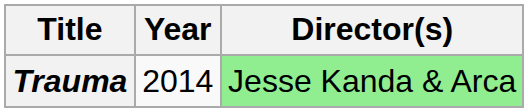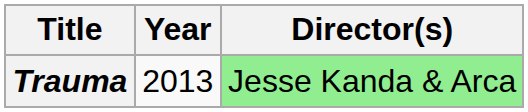Trauma | Year: 2014 -> 2013
